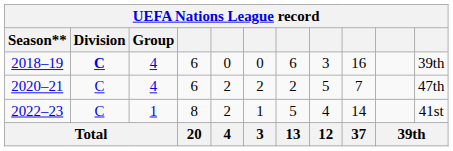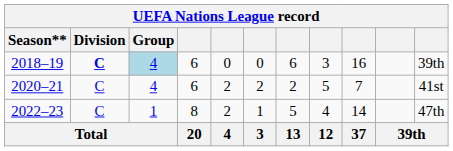2018–19 | Group: no background -> lightblue background
2020–21 | column 11: 47th -> 41st
2022–23 | column 11: 41st -> 47th
